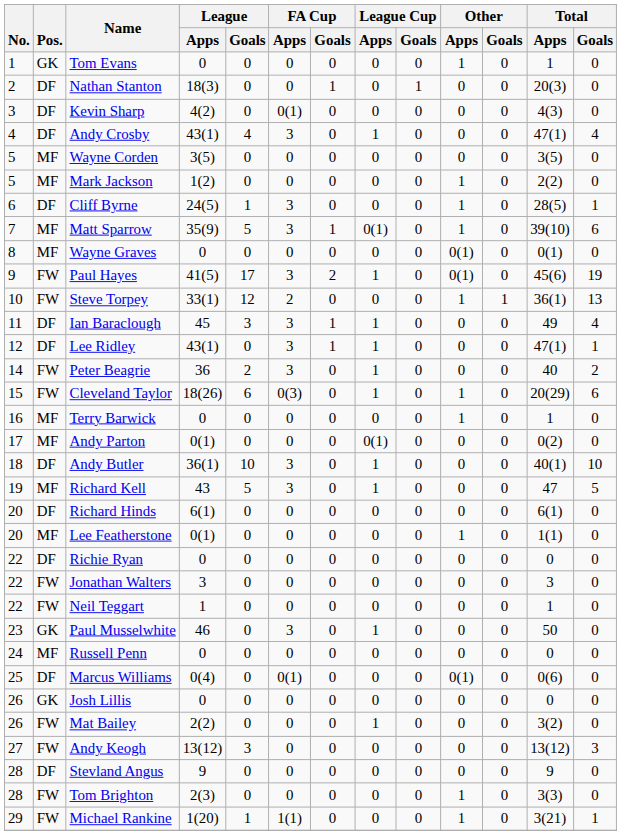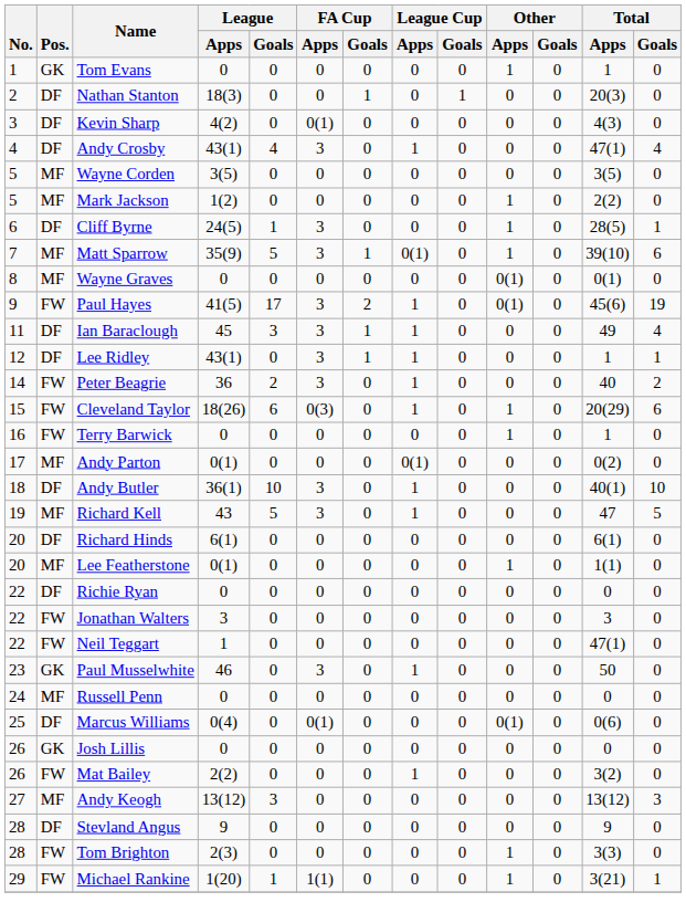- row: 10 | FW | Steve Torpey | 33(1) | 12 | 2 | 0 | 0 | 0 | 1 | 1 | 36(1) | 13
Lee Ridley | Total / Apps: 47(1) -> 1
Terry Barwick | Pos.: MF -> FW
Neil Teggart | Total / Apps: 1 -> 47(1)
Andy Keogh | Pos.: FW -> MF
